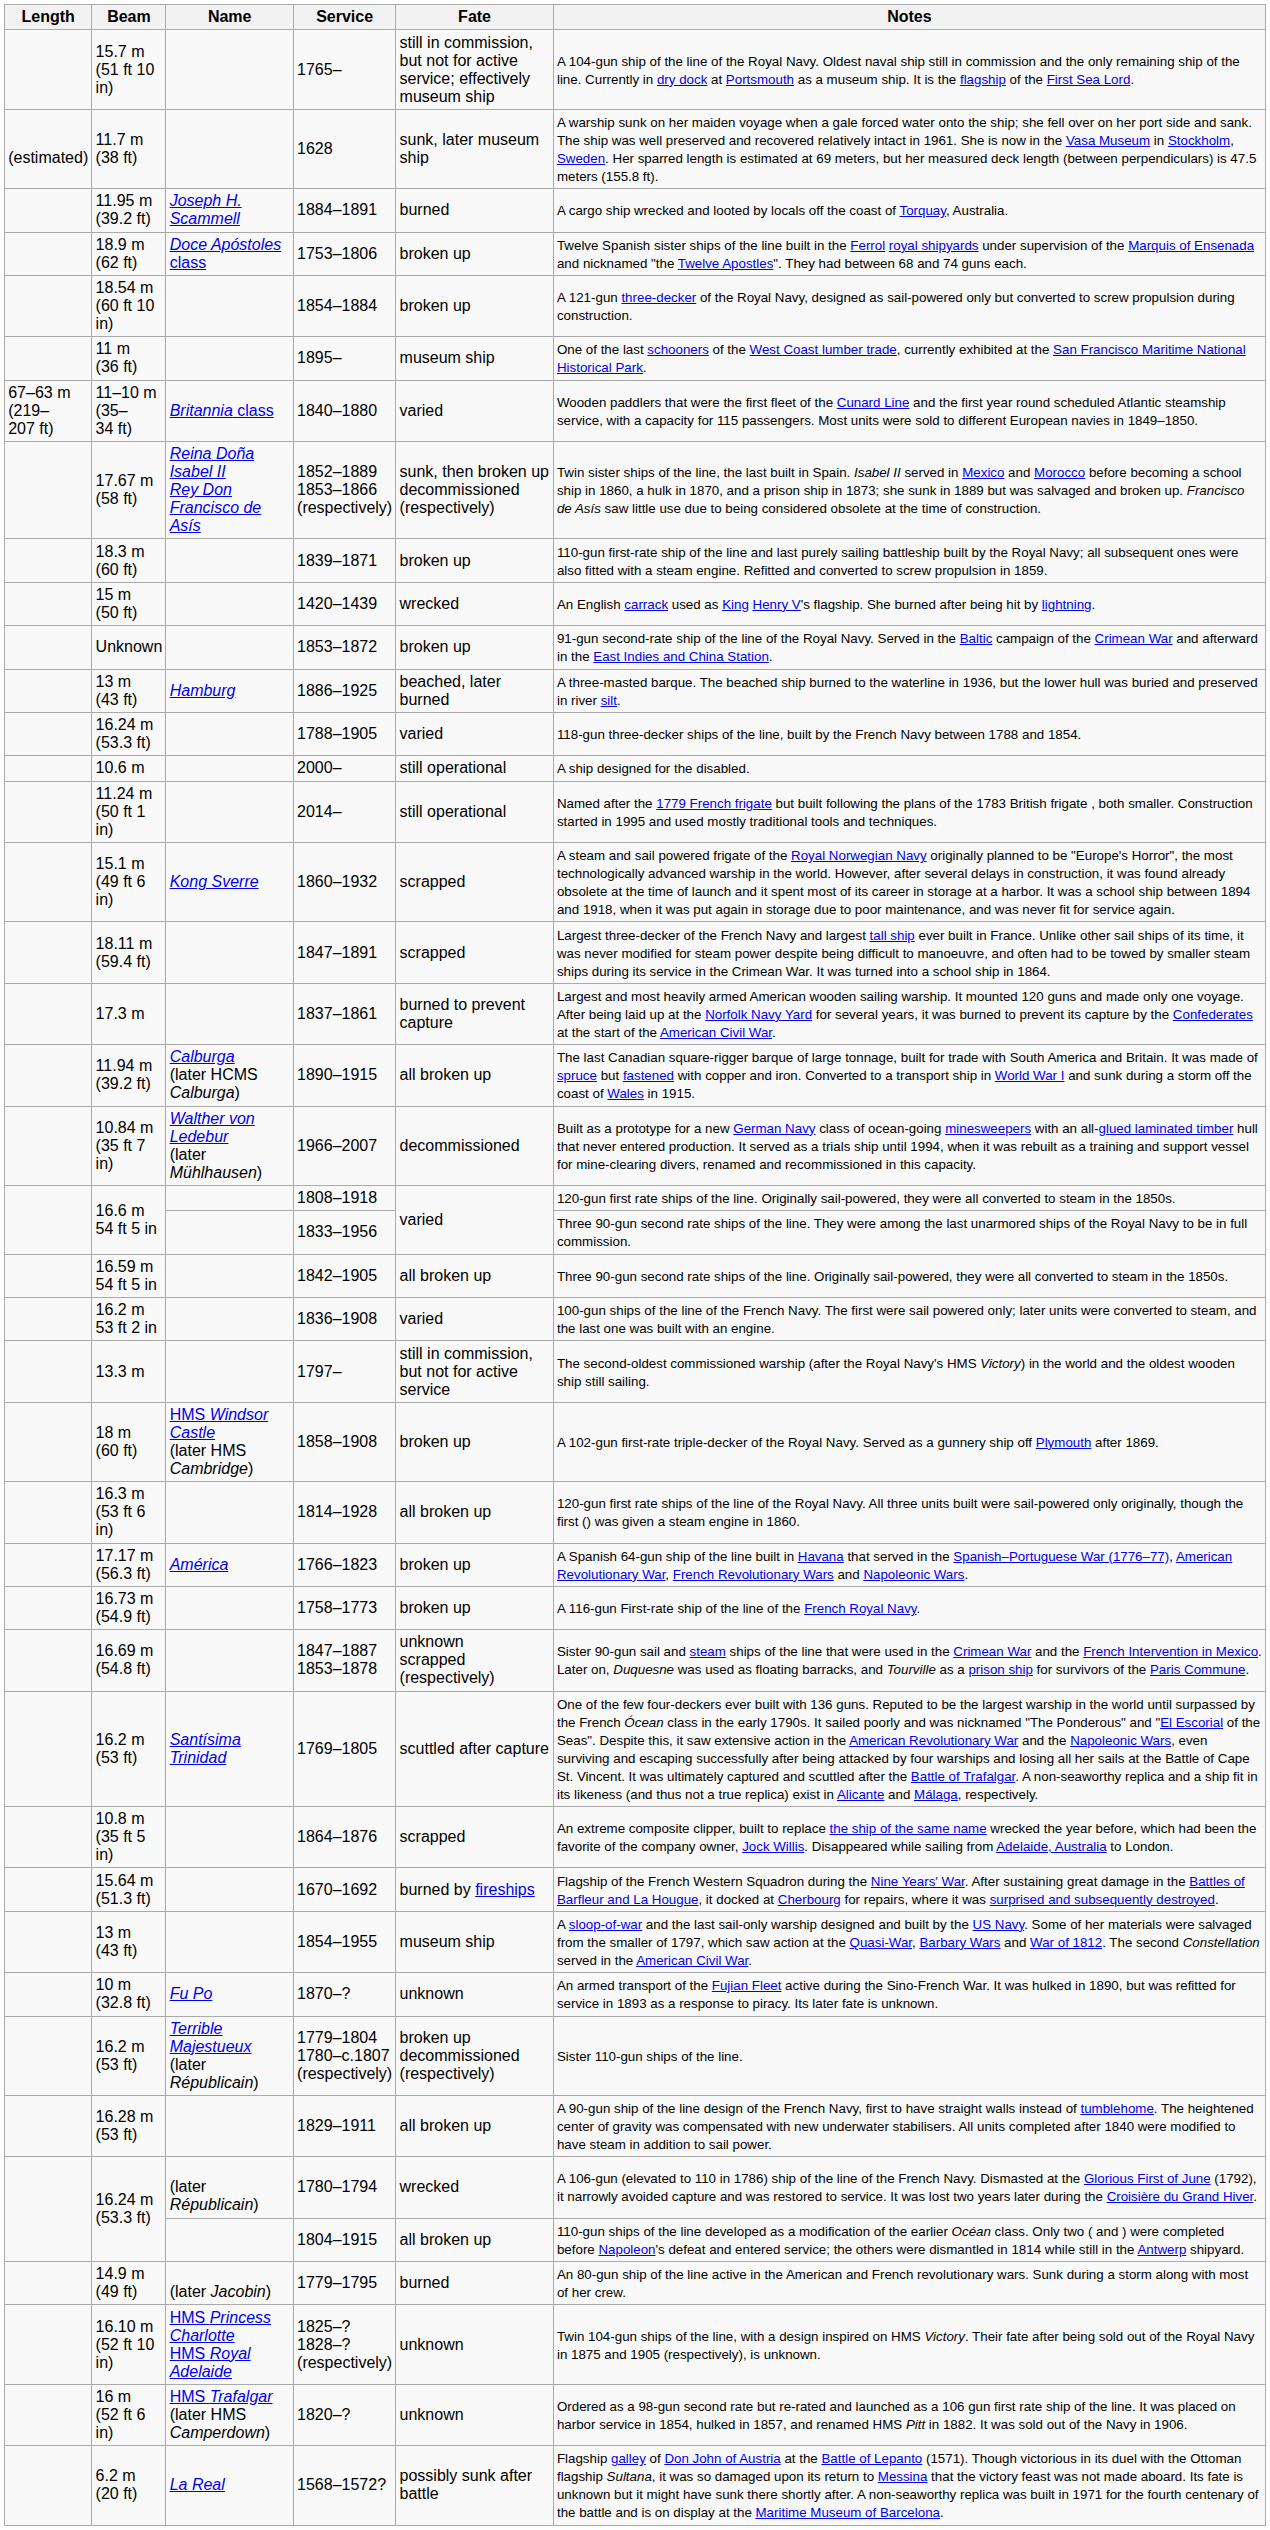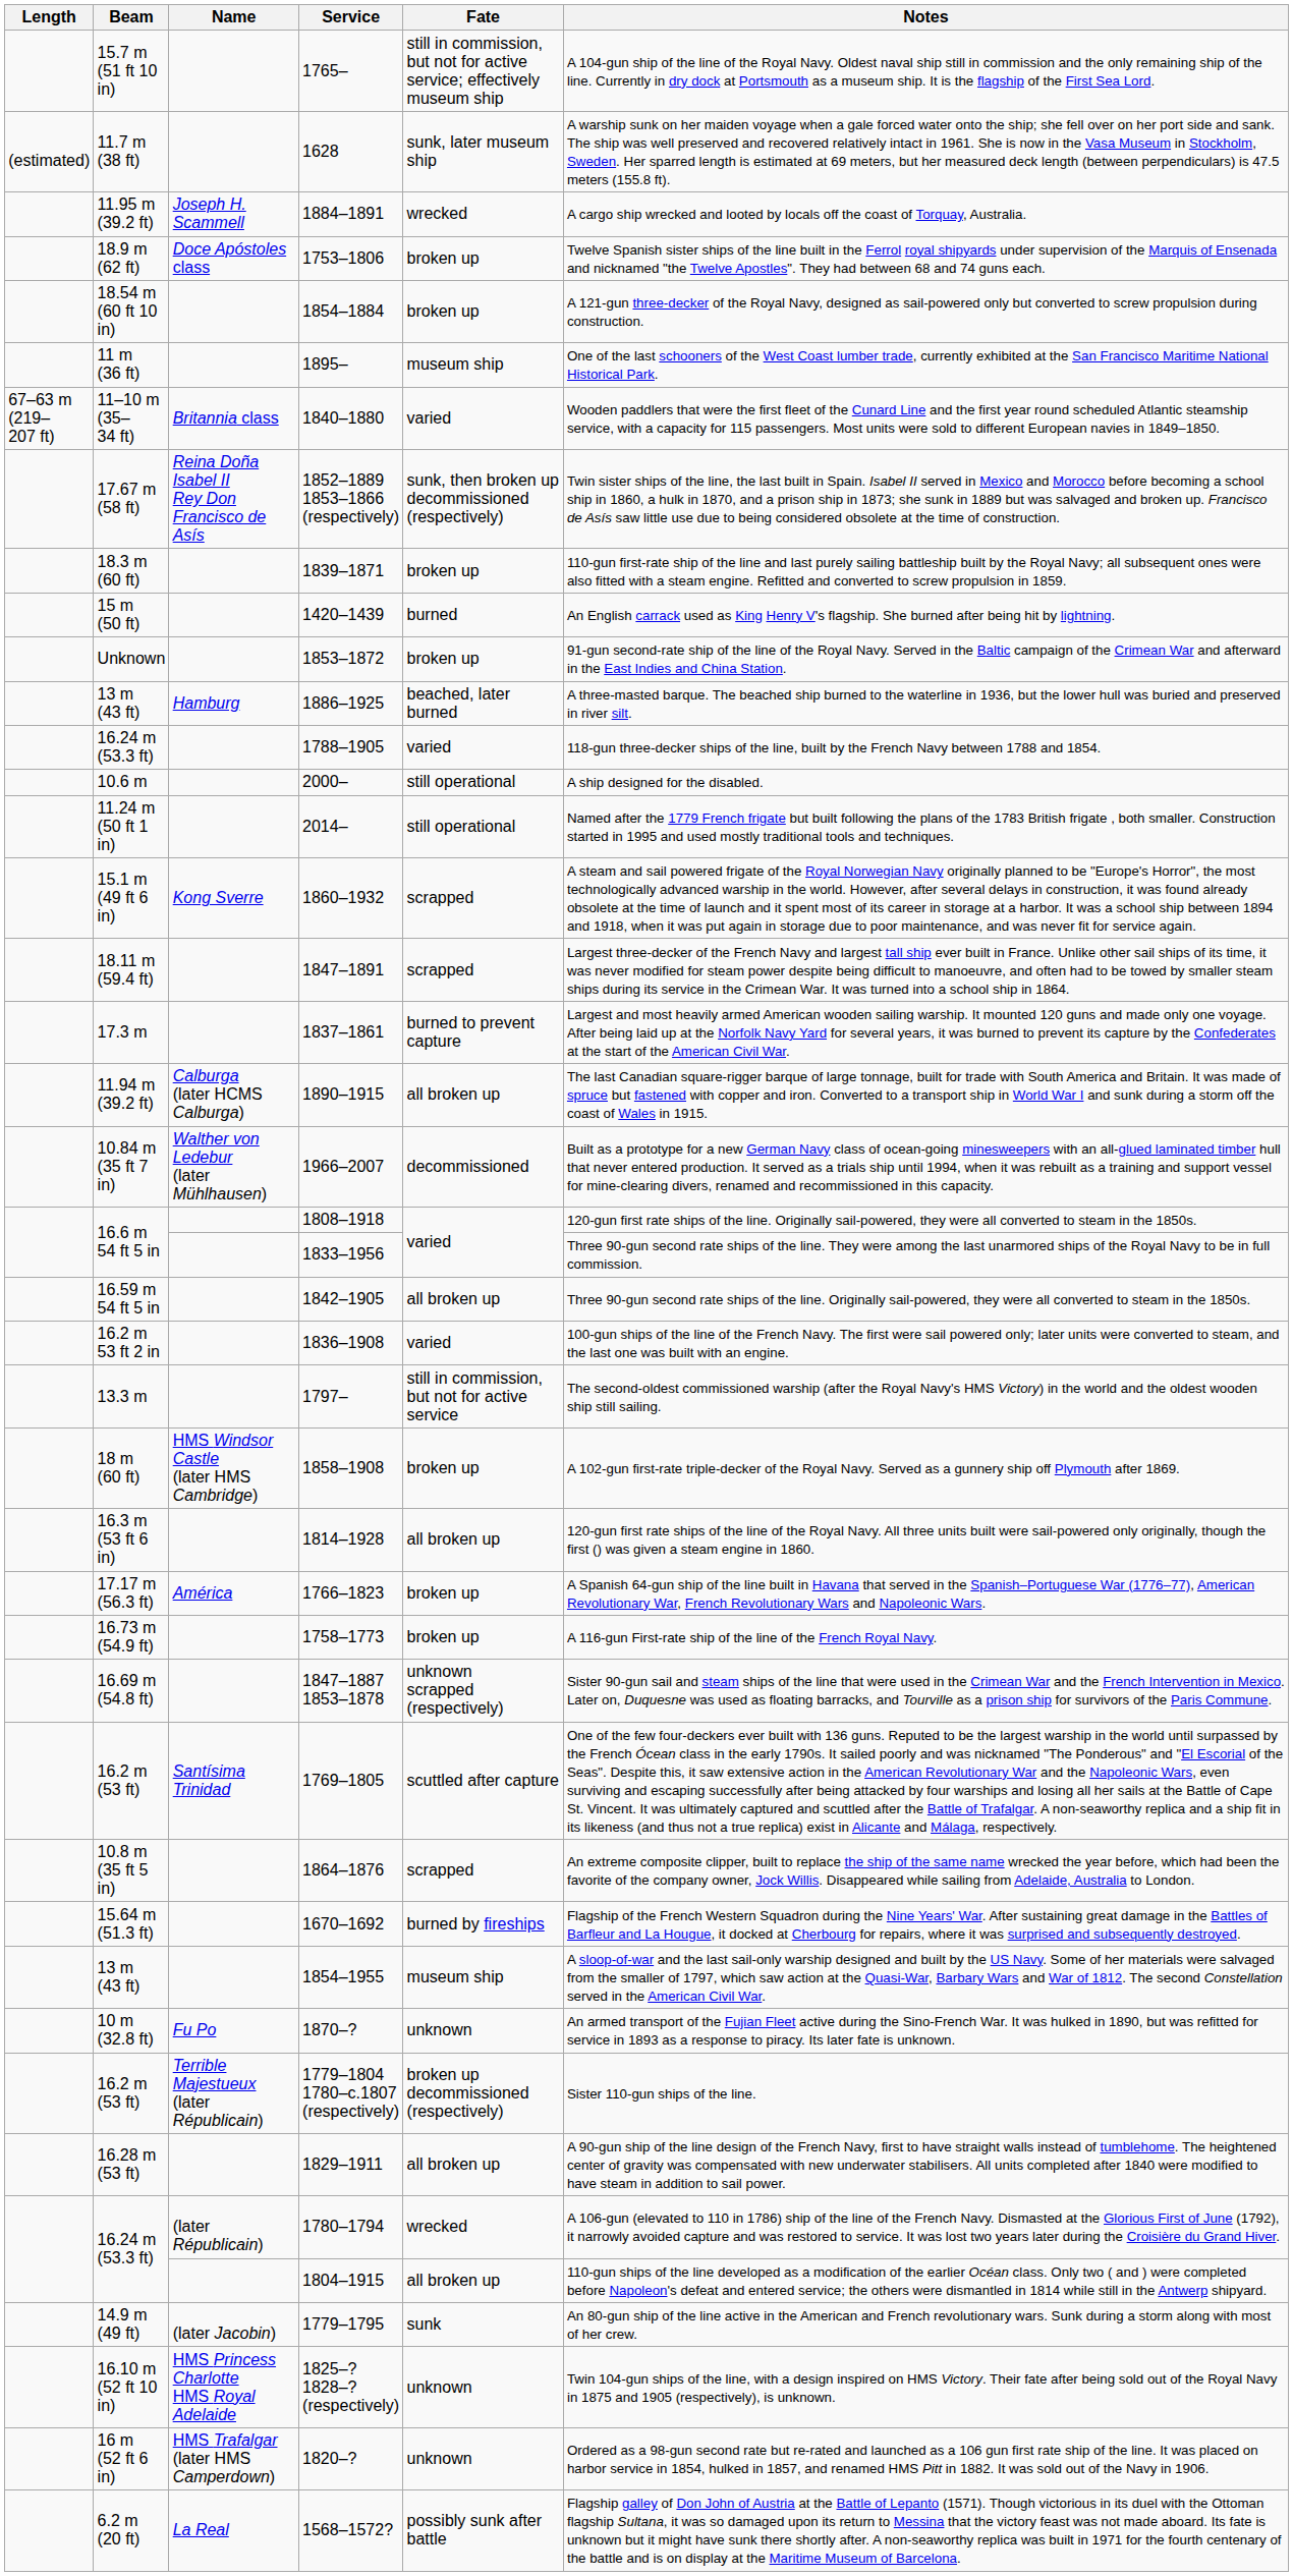1884–1891 | Fate: burned -> wrecked
1420–1439 | Fate: wrecked -> burned
1779–1795 | Fate: burned -> sunk
